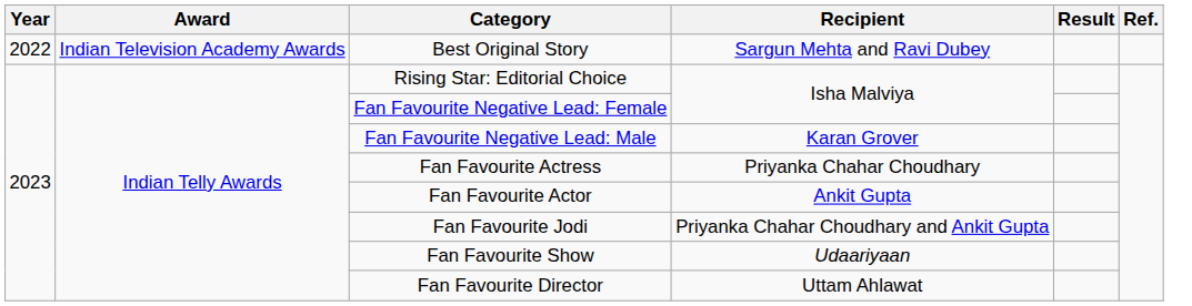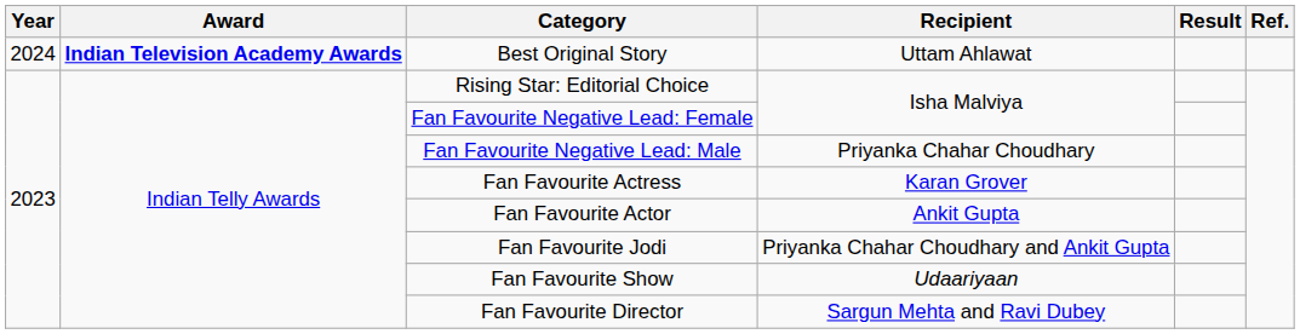Best Original Story | Year: 2022 -> 2024
Best Original Story | Award: normal -> bold
Best Original Story | Recipient: Sargun Mehta and Ravi Dubey -> Uttam Ahlawat
Fan Favourite Negative Lead: Male | Recipient: Karan Grover -> Priyanka Chahar Choudhary
Fan Favourite Actress | Recipient: Priyanka Chahar Choudhary -> Karan Grover
Fan Favourite Director | Recipient: Uttam Ahlawat -> Sargun Mehta and Ravi Dubey
